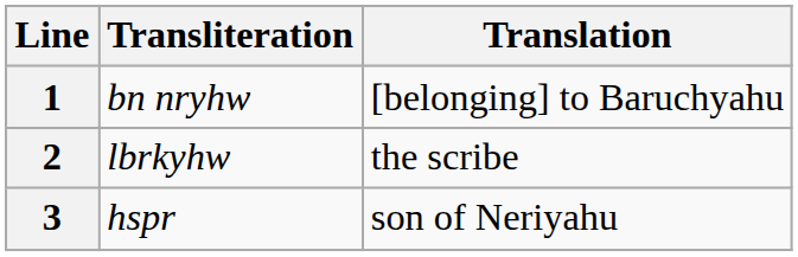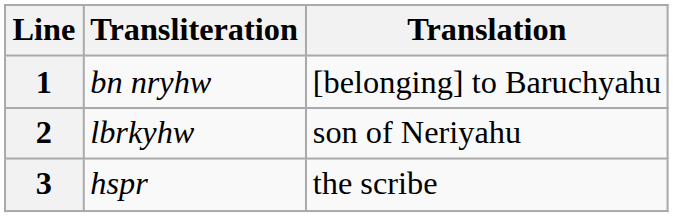2 | Translation: the scribe -> son of Neriyahu
3 | Translation: son of Neriyahu -> the scribe
